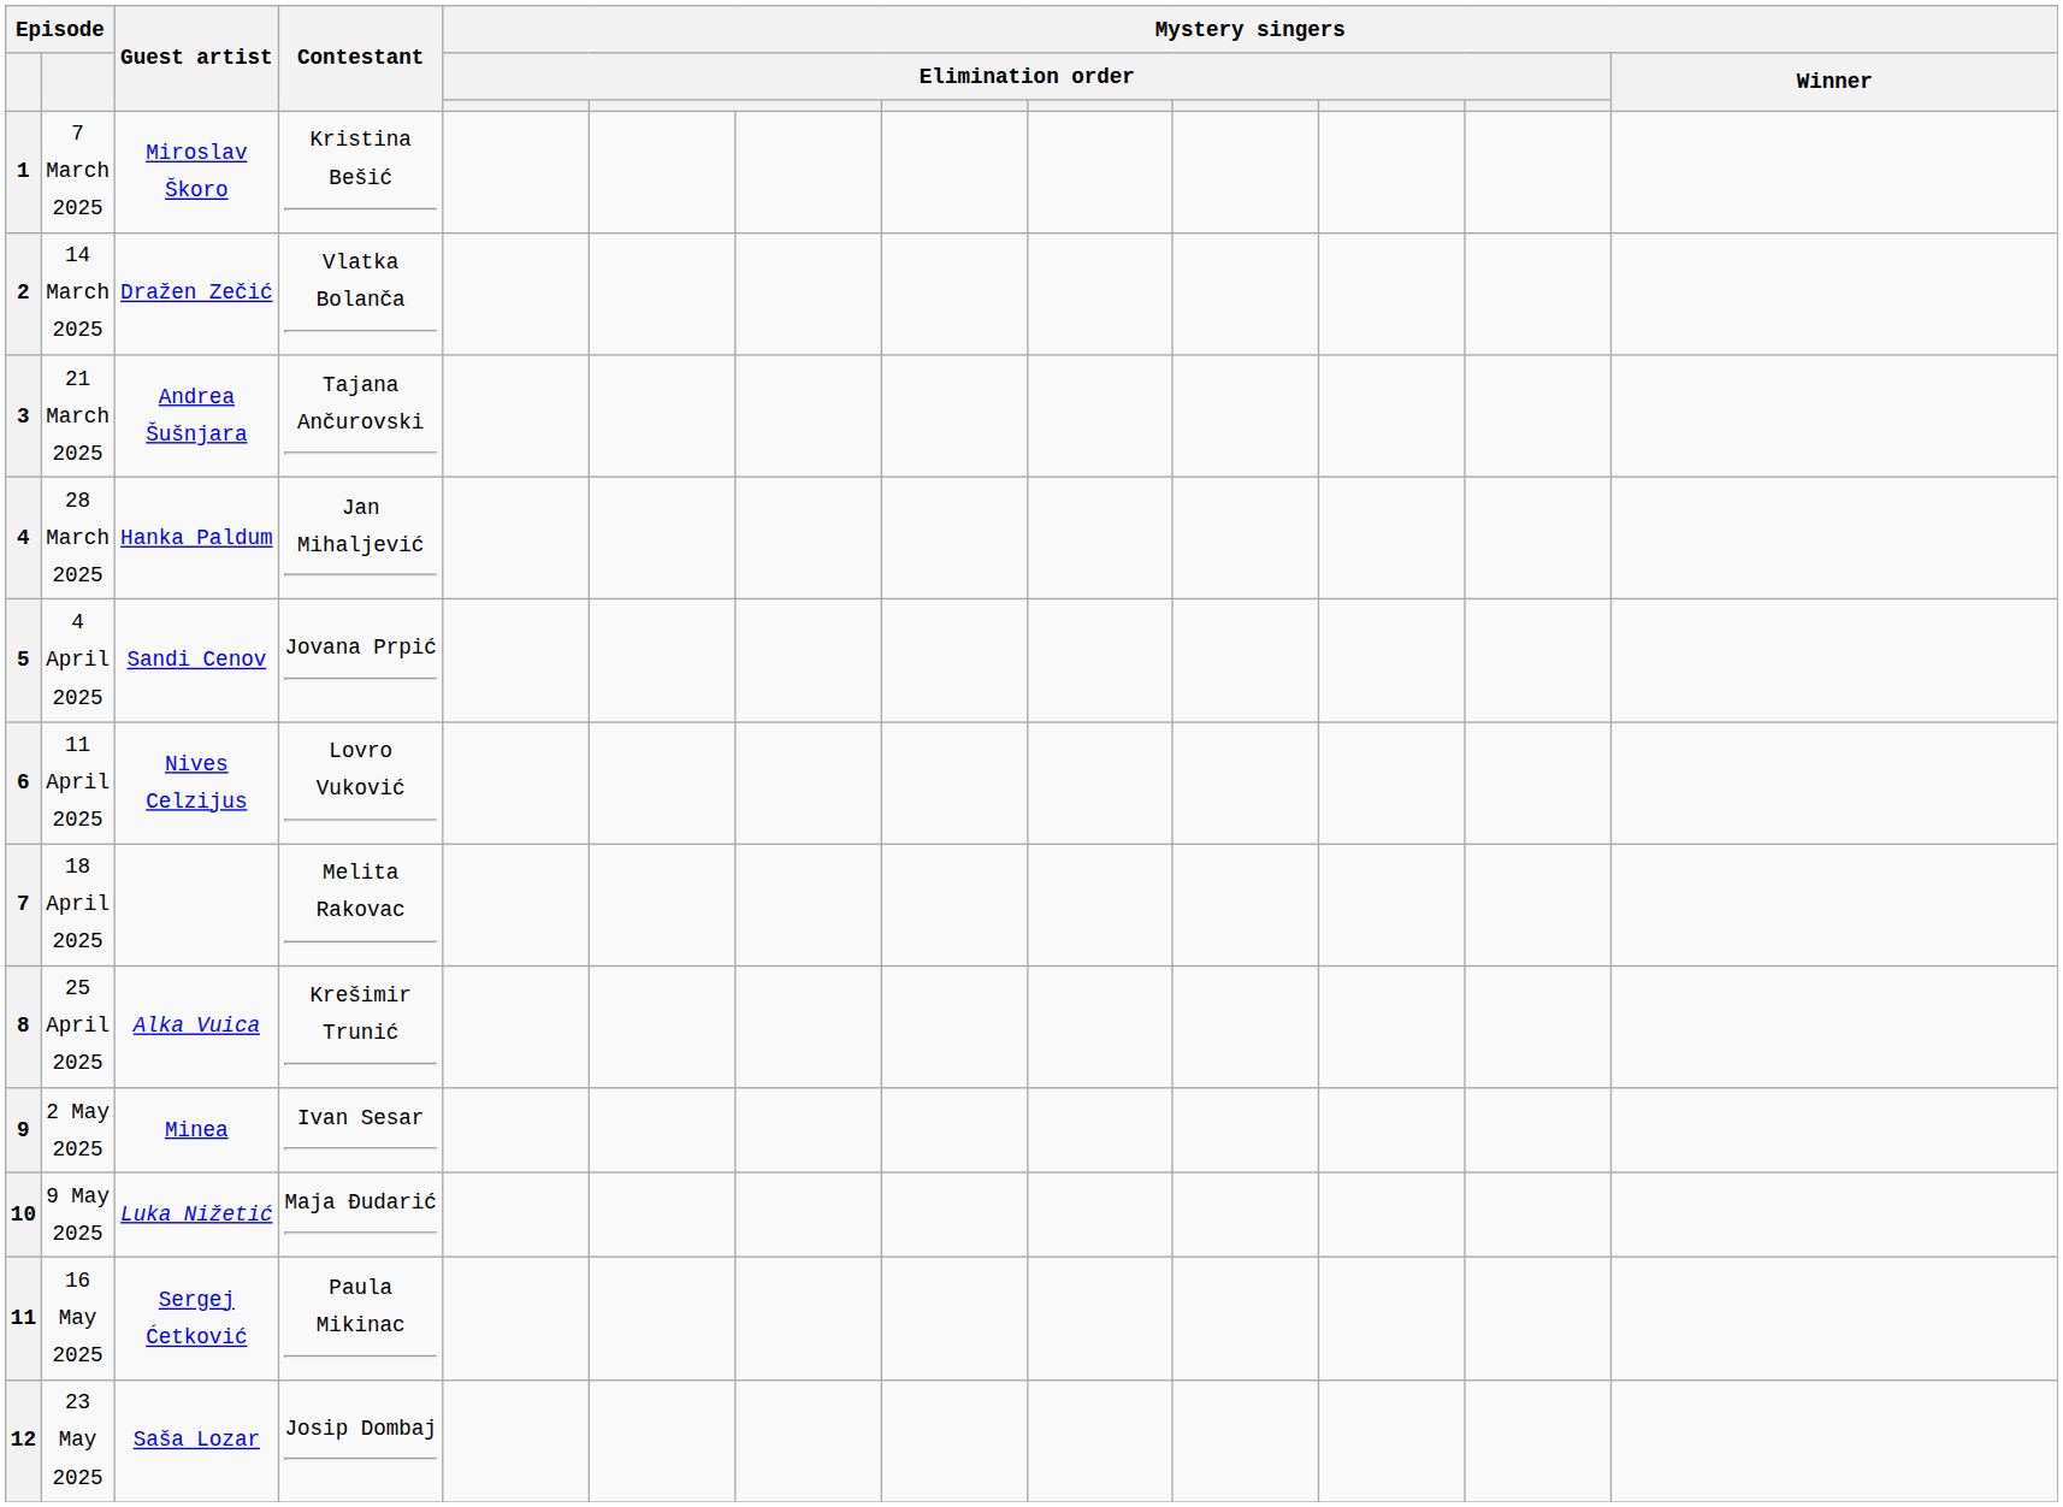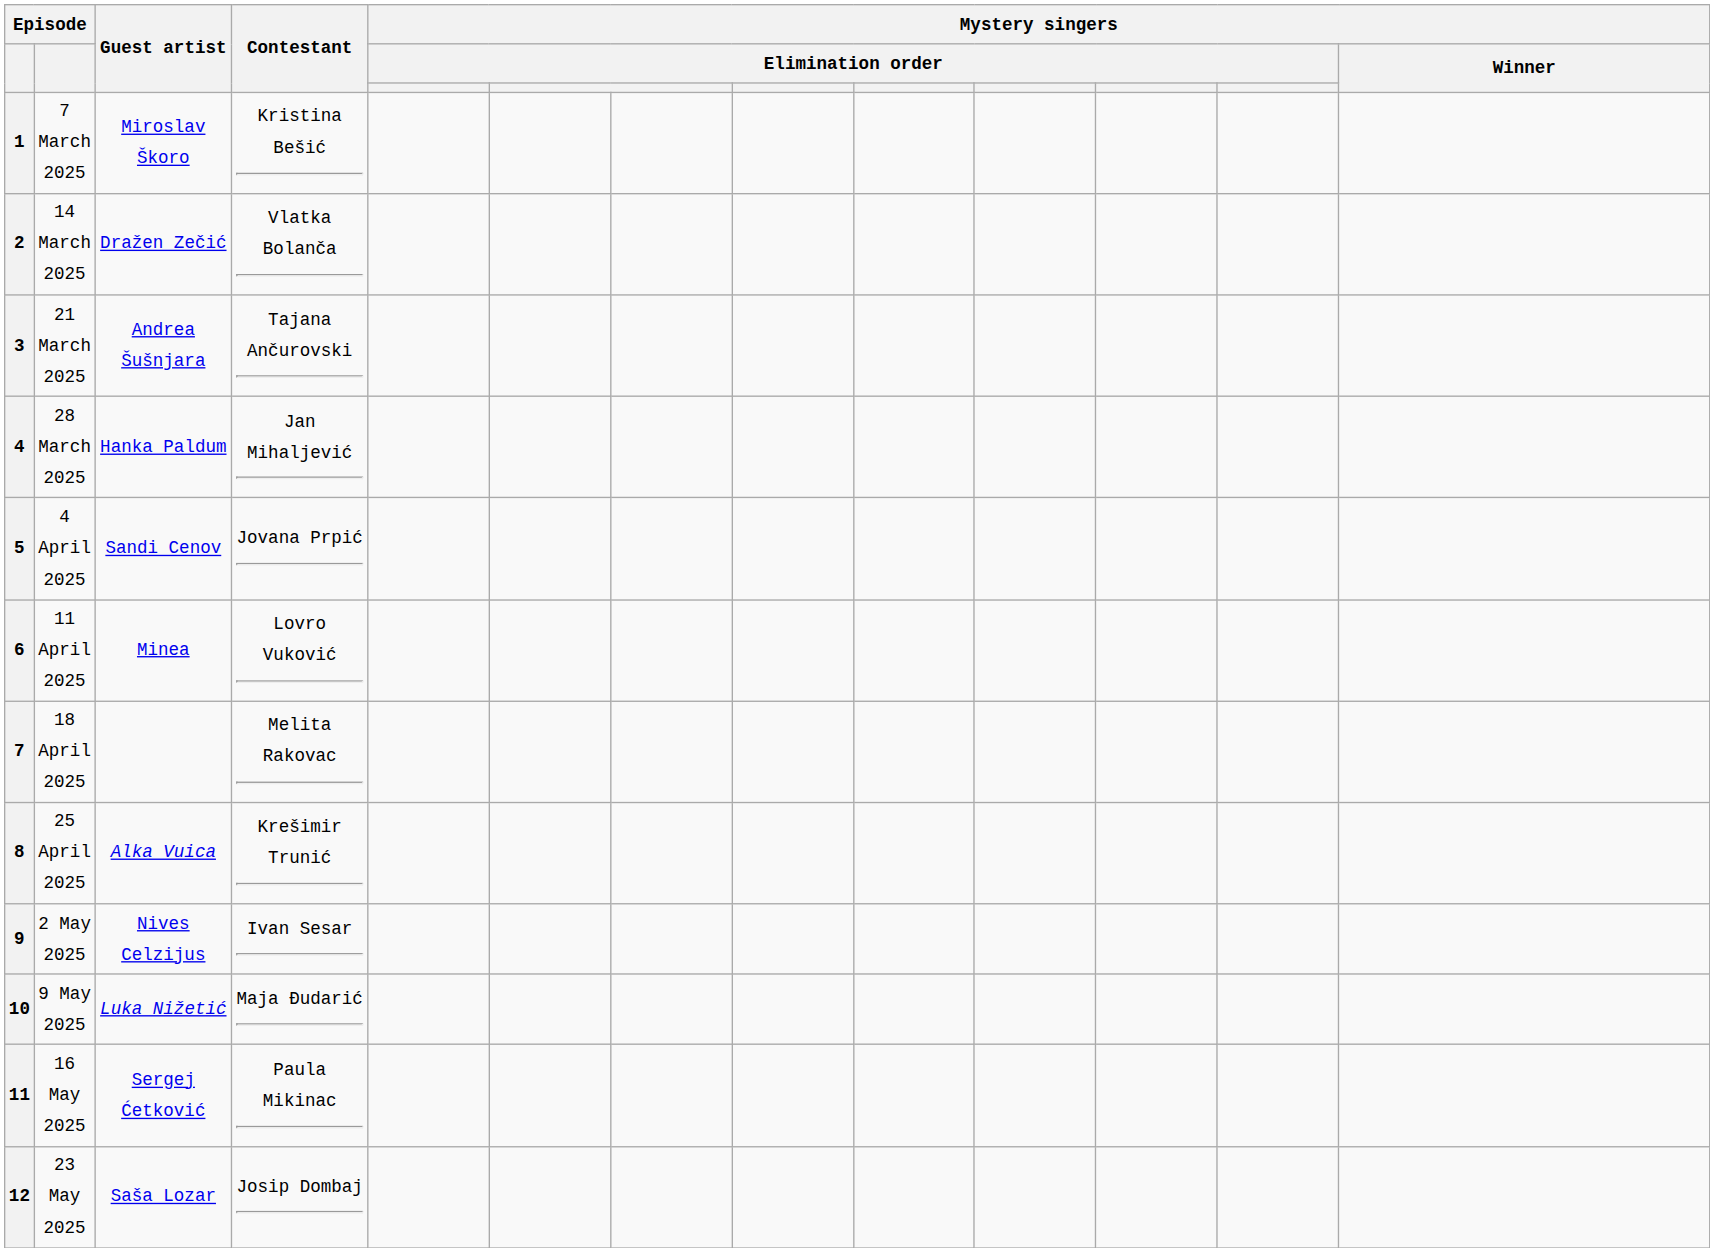6 | Guest artist: Nives Celzijus -> Minea
9 | Guest artist: Minea -> Nives Celzijus
